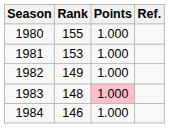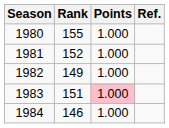1981 | Rank: 153 -> 152
1983 | Rank: 148 -> 151
